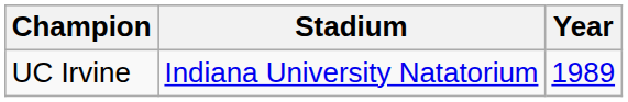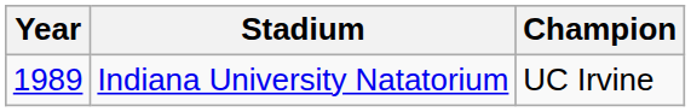columns swapped: Year <-> Champion
